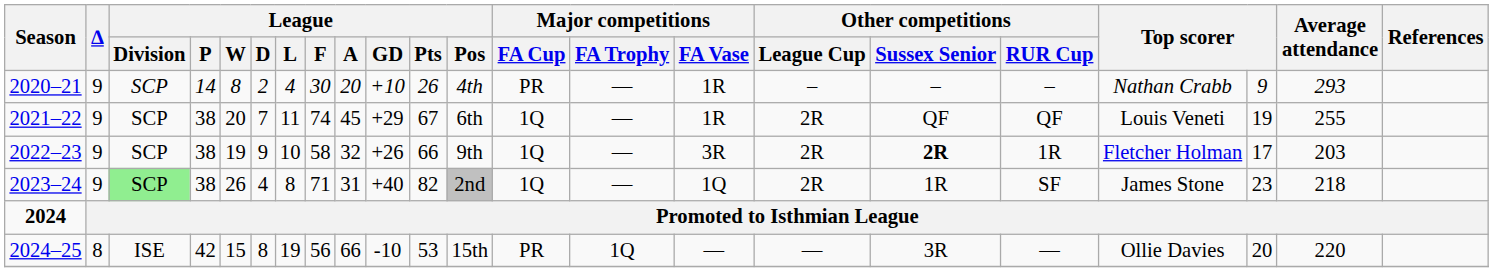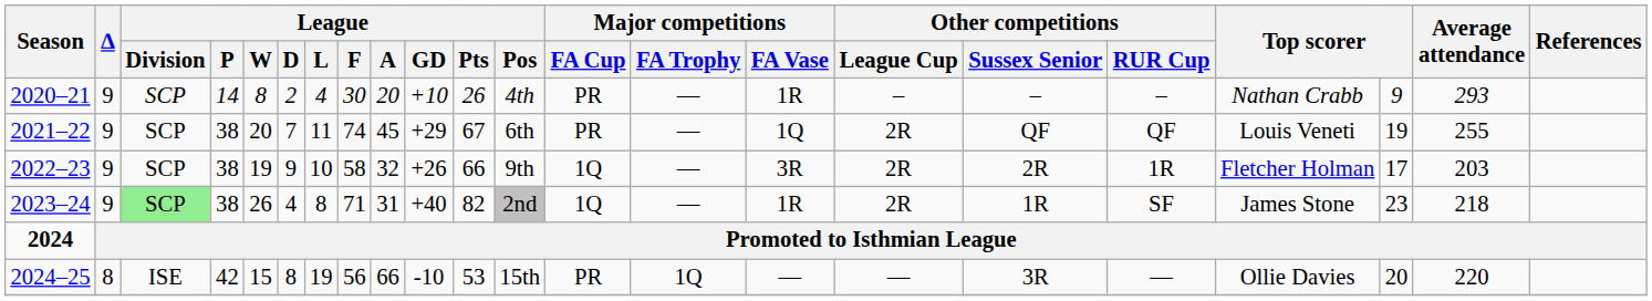2021–22 | Major competitions / FA Cup: 1Q -> PR
2021–22 | Major competitions / FA Vase: 1R -> 1Q
2022–23 | Other competitions / Sussex Senior: bold -> normal
2023–24 | Major competitions / FA Vase: 1Q -> 1R
